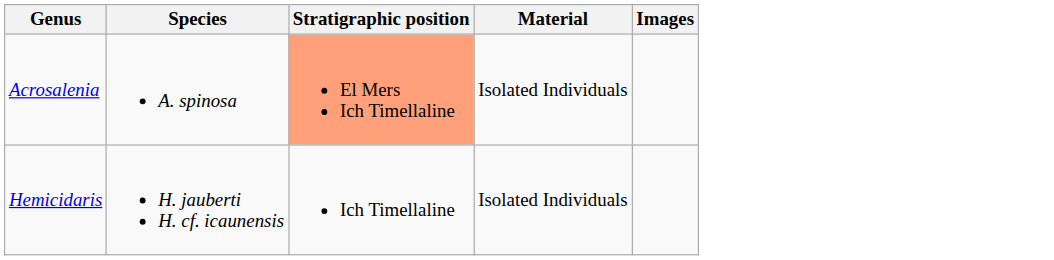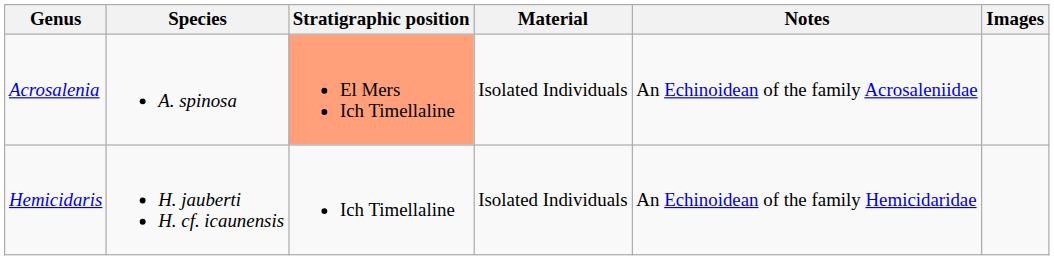+ column: Notes | An Echinoidean of the family Acrosaleniidae | An Echinoidean of the family Hemicidaridae
